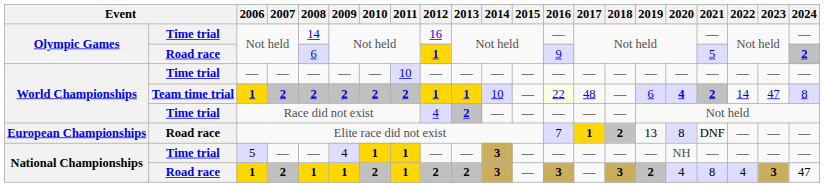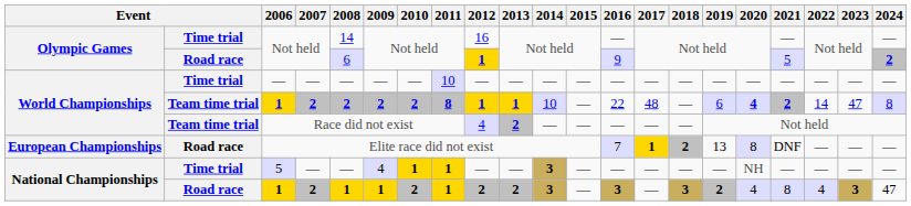World Championships / 1 | 2011: 2 -> 8
World Championships / 1 | 2016: lightyellow background -> no background
Race did not exist | column 2: Time trial -> Team time trial
